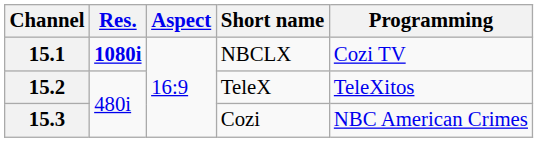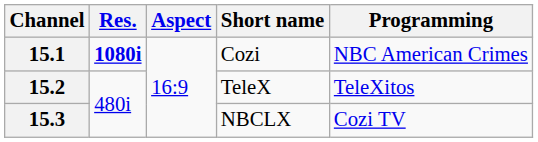15.1 | Short name: NBCLX -> Cozi
15.1 | Programming: Cozi TV -> NBC American Crimes
15.3 | Short name: Cozi -> NBCLX
15.3 | Programming: NBC American Crimes -> Cozi TV
